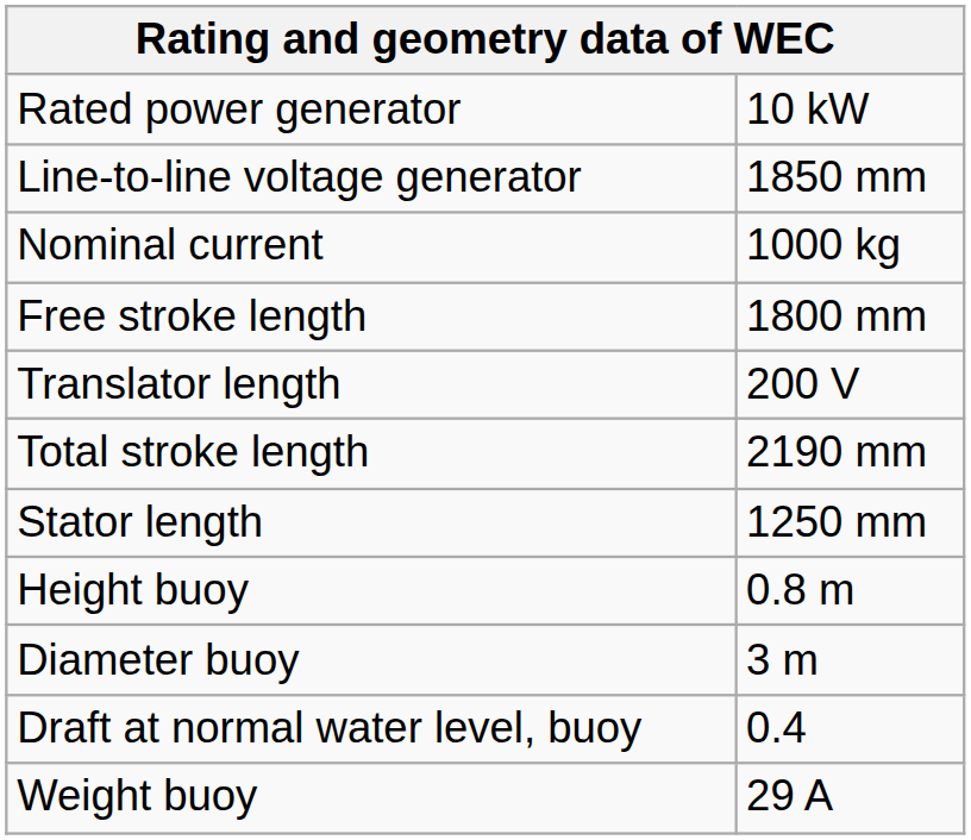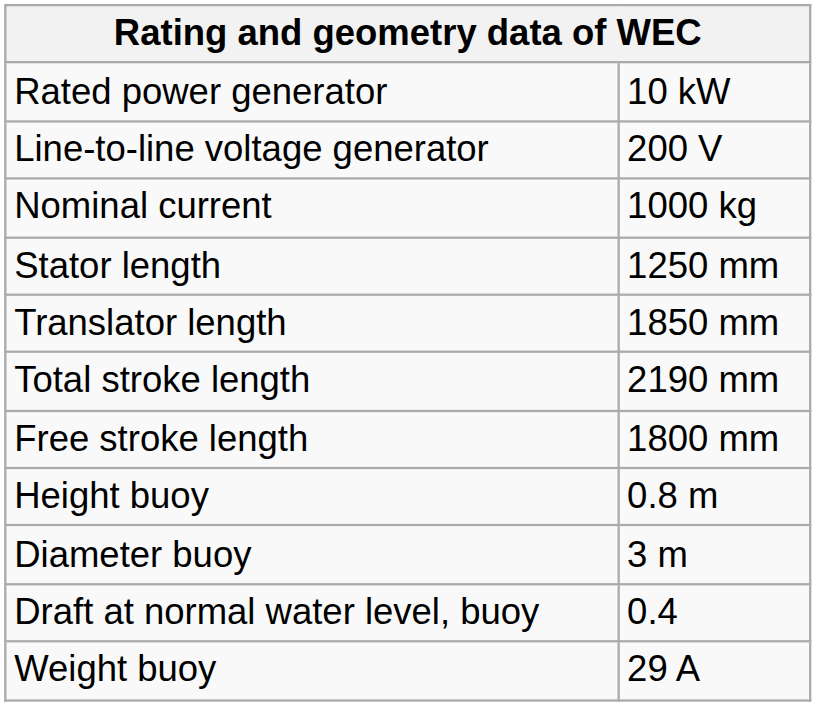Line-to-line voltage generator | column 2: 1850 mm -> 200 V
rows swapped: Stator length <-> Free stroke length
Translator length | column 2: 200 V -> 1850 mm
